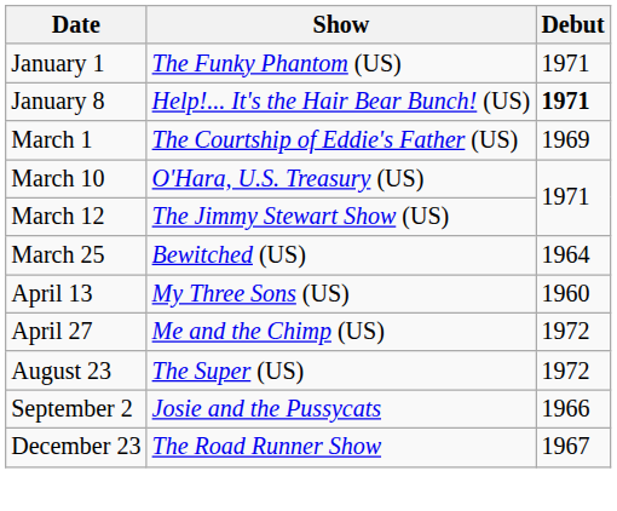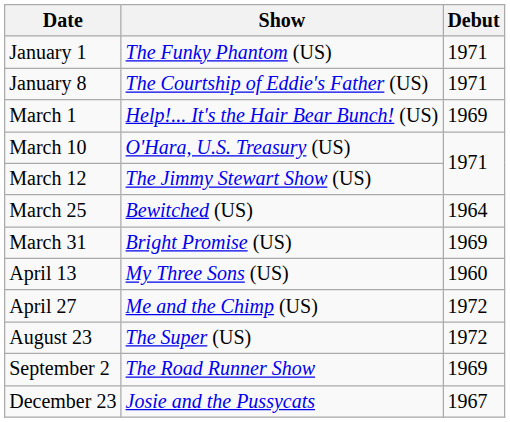January 8 | Show: Help!... It's the Hair Bear Bunch! (US) -> The Courtship of Eddie's Father (US)
January 8 | Debut: bold -> normal
March 1 | Show: The Courtship of Eddie's Father (US) -> Help!... It's the Hair Bear Bunch! (US)
+ row: March 31 | Bright Promise (US) | 1969
September 2 | Show: Josie and the Pussycats -> The Road Runner Show
September 2 | Debut: 1966 -> 1969
December 23 | Show: The Road Runner Show -> Josie and the Pussycats
